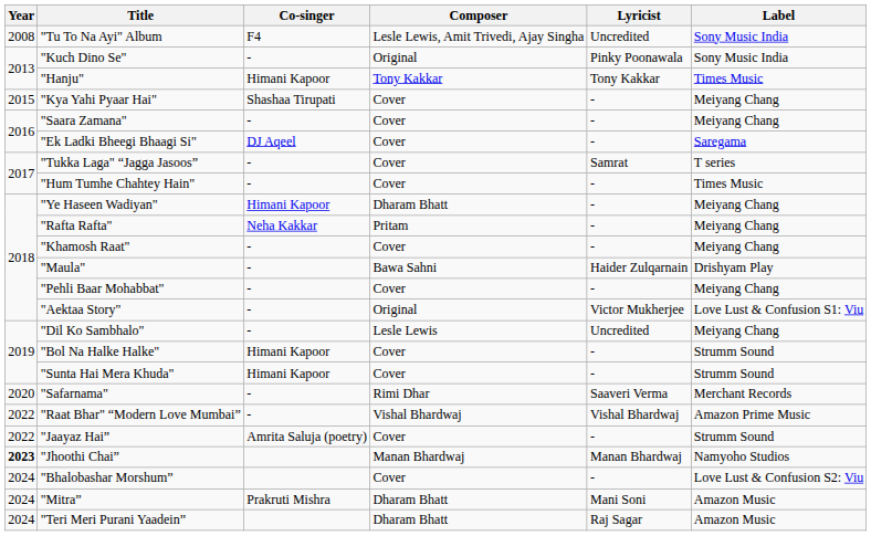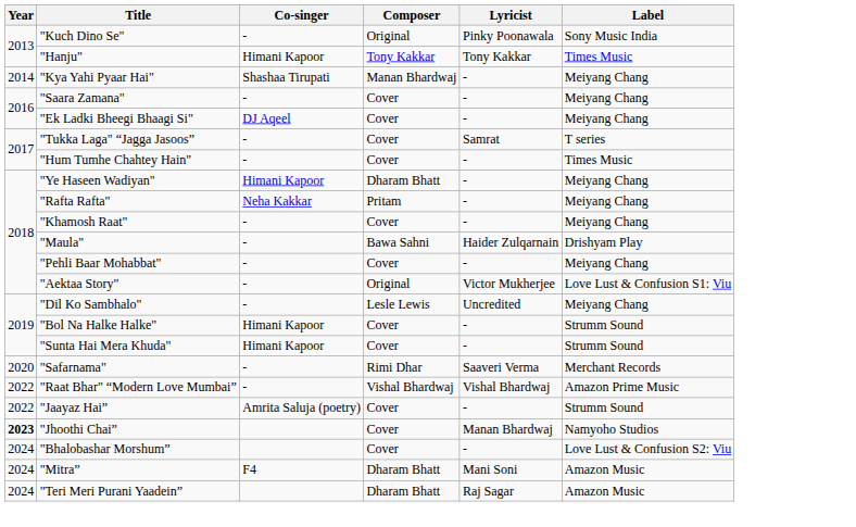- row: 2008 | "Tu To Na Ayi" Album | F4 | Lesle Lewis, Amit Trivedi, Ajay Singha | Uncredited | Sony Music India
"Kya Yahi Pyaar Hai" | Year: 2015 -> 2014
"Kya Yahi Pyaar Hai" | Composer: Cover -> Manan Bhardwaj
"Ek Ladki Bheegi Bhaagi Si" | Label: Saregama -> Meiyang Chang
"Jhoothi Chai” | Composer: Manan Bhardwaj -> Cover
"Mitra” | Co-singer: Prakruti Mishra -> F4
